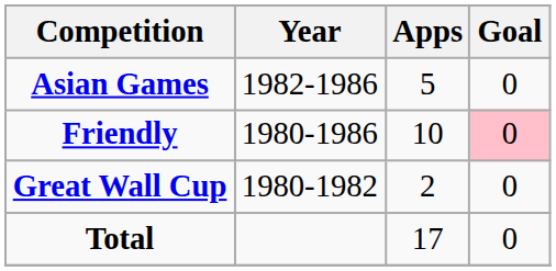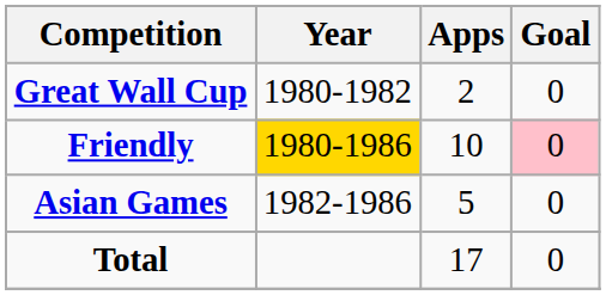rows swapped: Great Wall Cup <-> Asian Games
Friendly | Year: no background -> gold background
